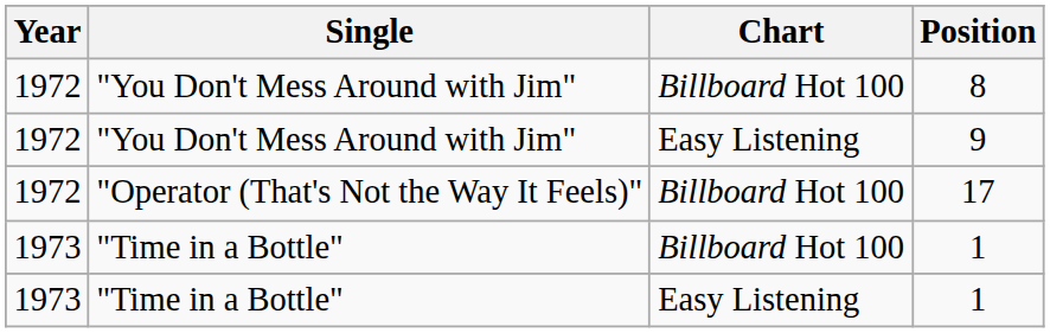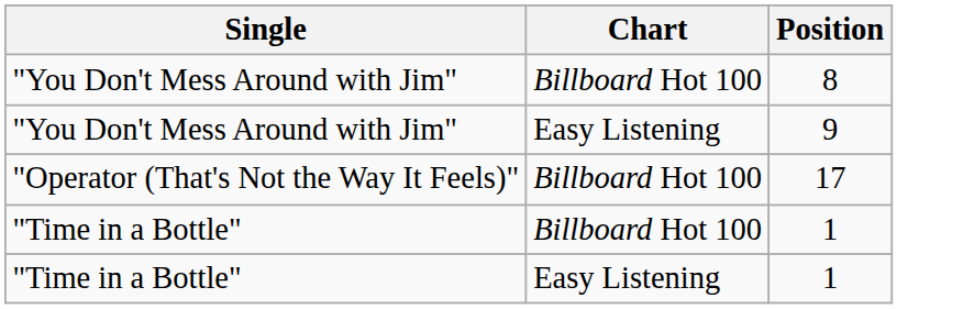- column: Year | 1972 | 1972 | 1972 | 1973 | 1973
